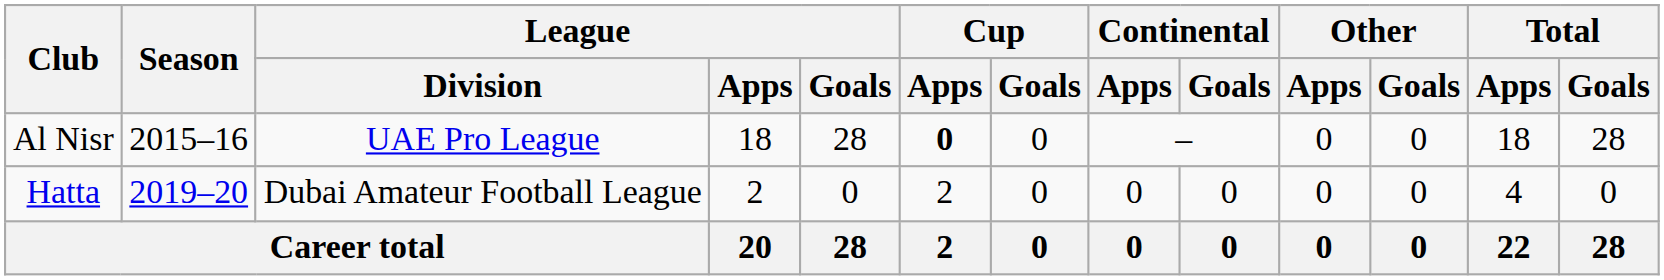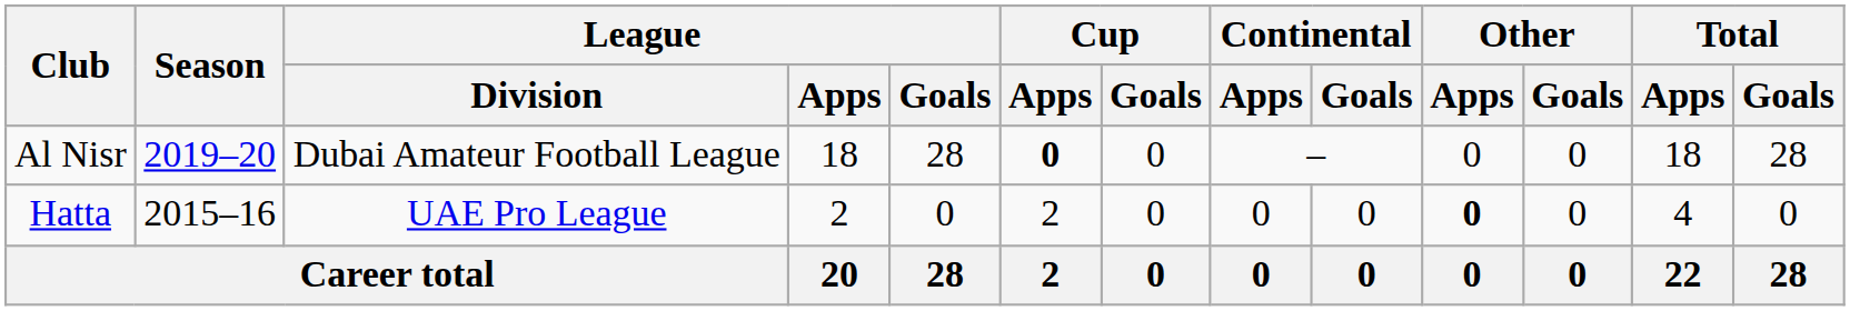Al Nisr | Season: 2015–16 -> 2019–20
Al Nisr | League / Division: UAE Pro League -> Dubai Amateur Football League
Hatta | Season: 2019–20 -> 2015–16
Hatta | League / Division: Dubai Amateur Football League -> UAE Pro League
Hatta | Other / Apps: normal -> bold
